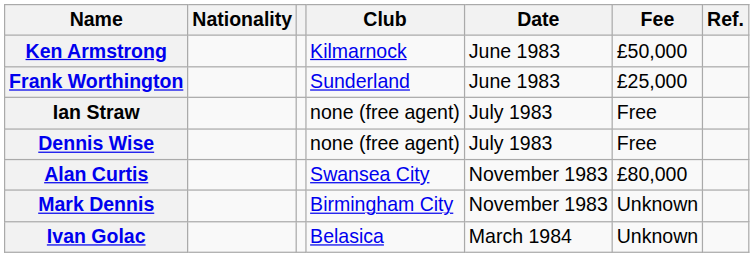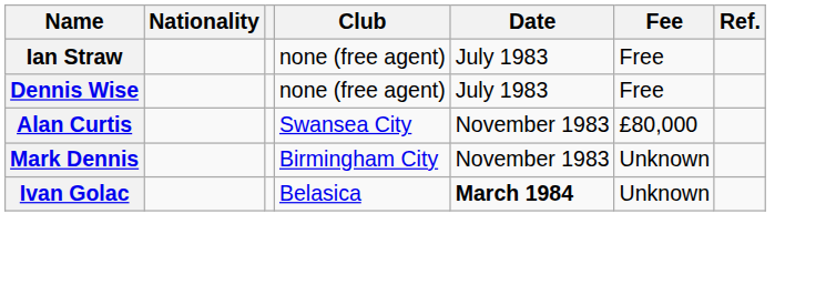- row: Ken Armstrong | Kilmarnock | June 1983 | £50,000
- row: Frank Worthington | Sunderland | June 1983 | £25,000
Ivan Golac | Date: normal -> bold
